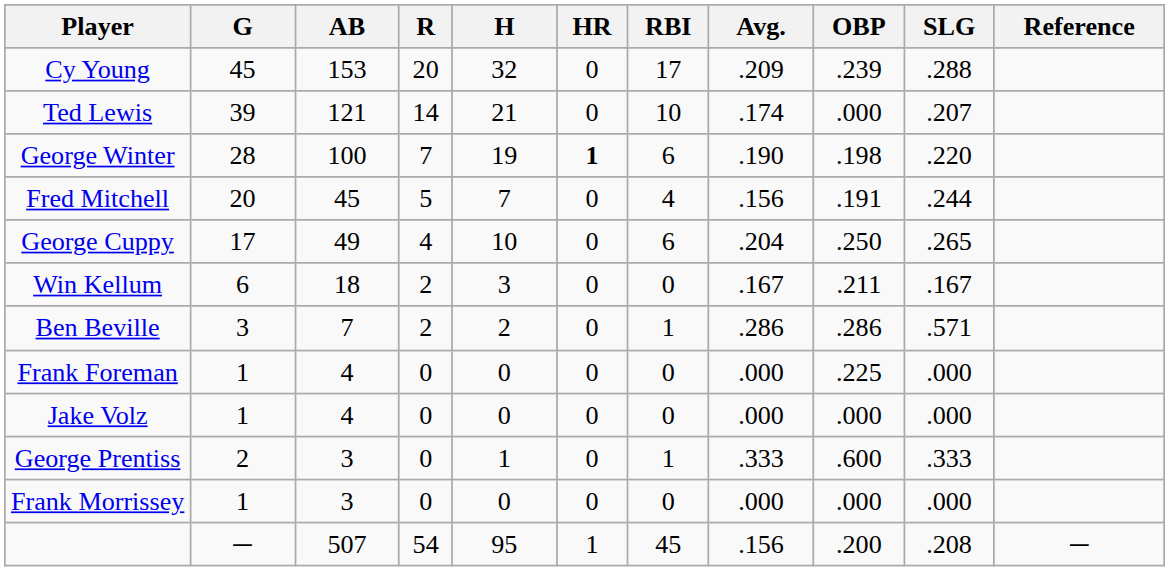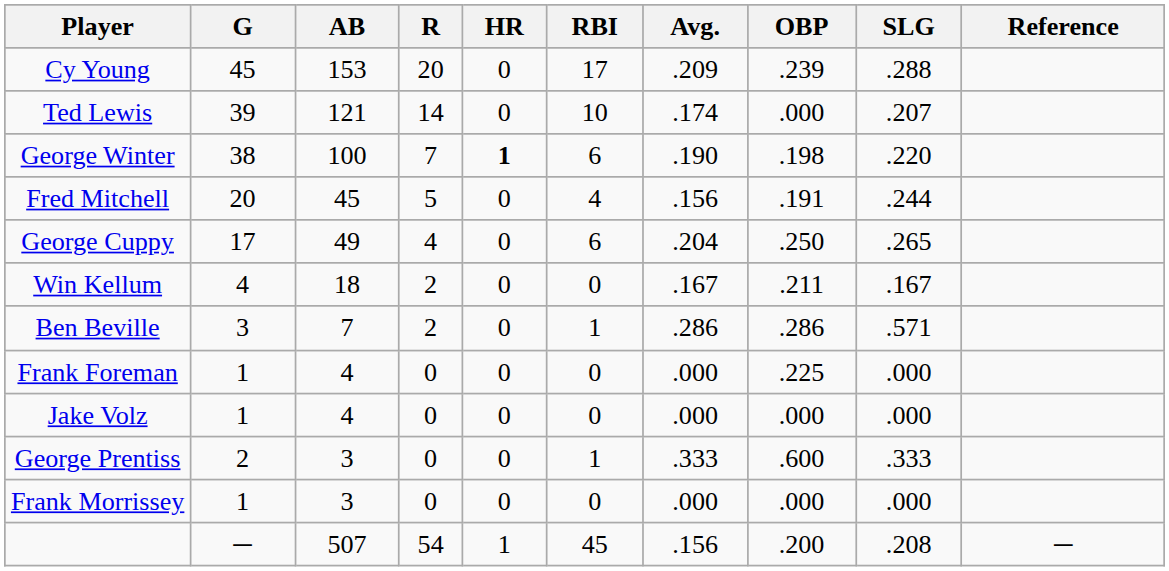- column: H | 32 | 21 | 19 | 7 | 10 | 3 | 2 | 0 | 0 | 1 | 0 | 95
George Winter | G: 28 -> 38
Win Kellum | G: 6 -> 4
